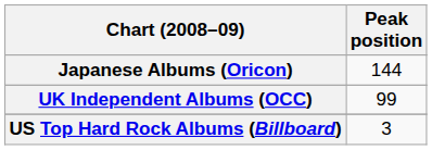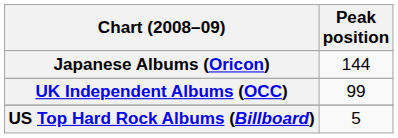US Top Hard Rock Albums (Billboard) | Peak position: 3 -> 5
